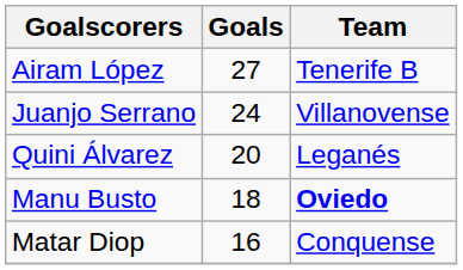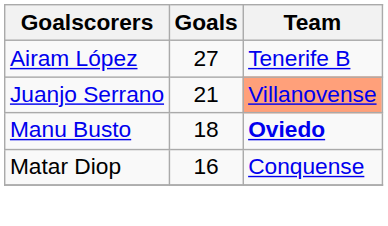Juanjo Serrano | Goals: 24 -> 21
Juanjo Serrano | Team: no background -> lightsalmon background
- row: Quini Álvarez | 20 | Leganés
